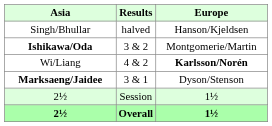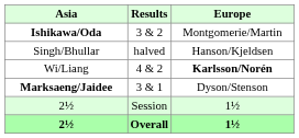rows swapped: Ishikawa/Oda <-> Singh/Bhullar
